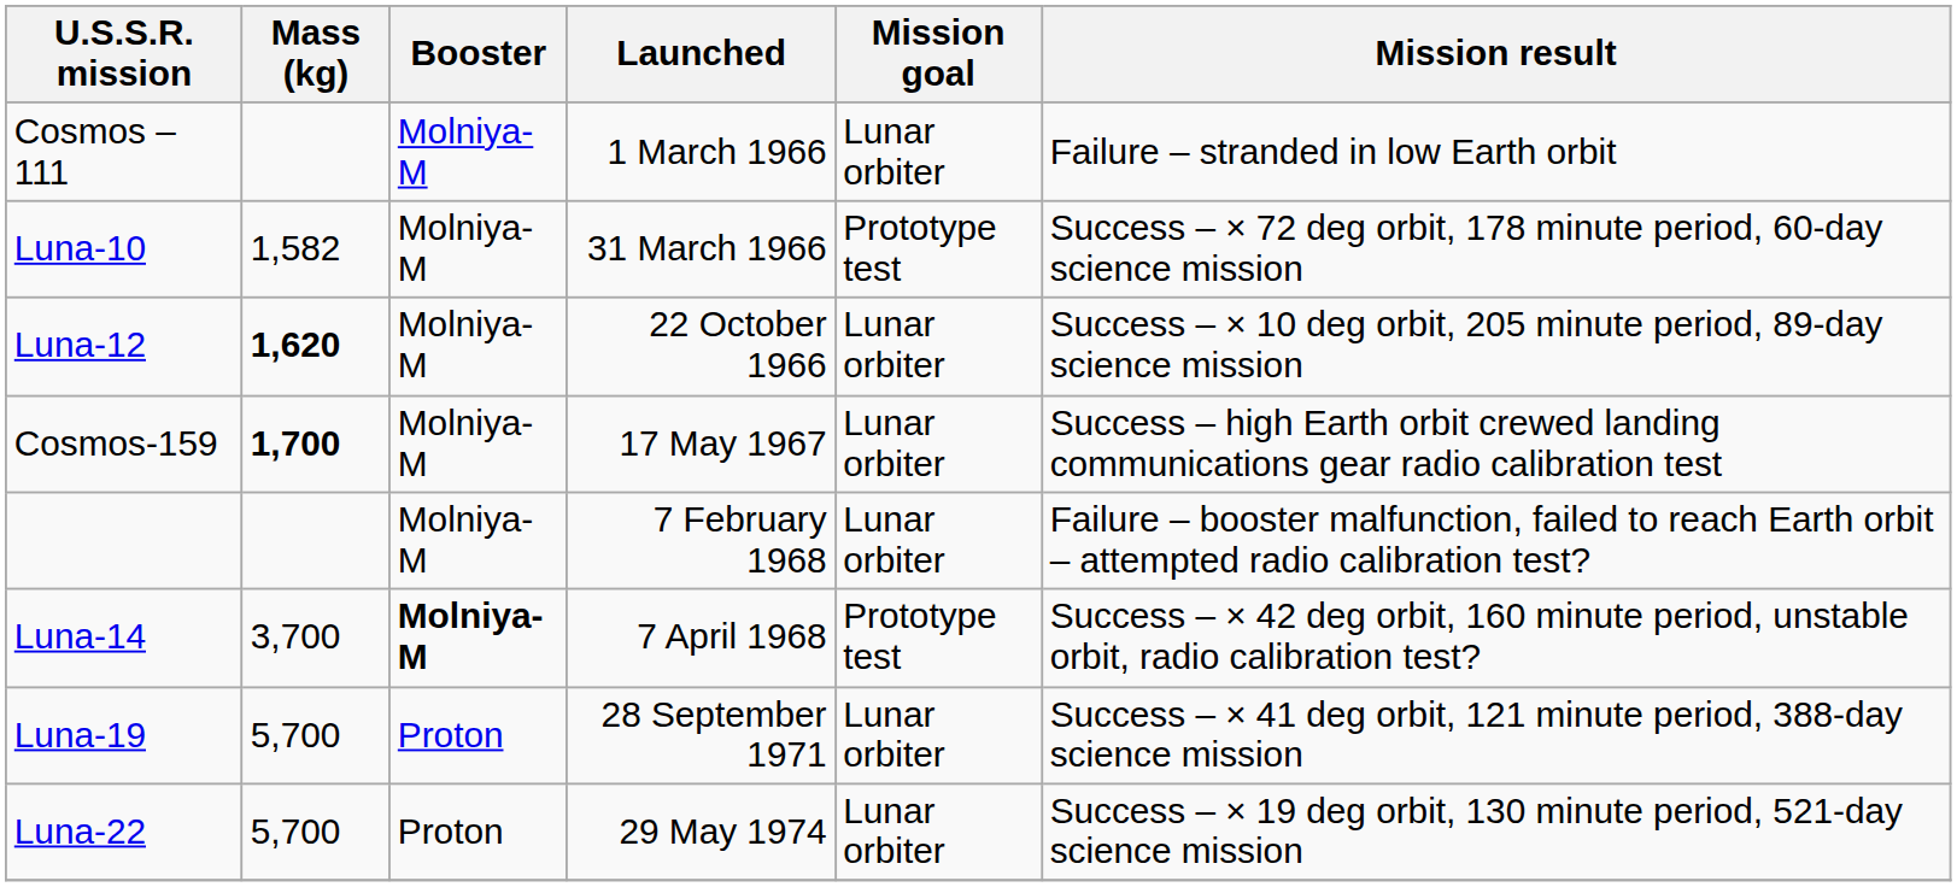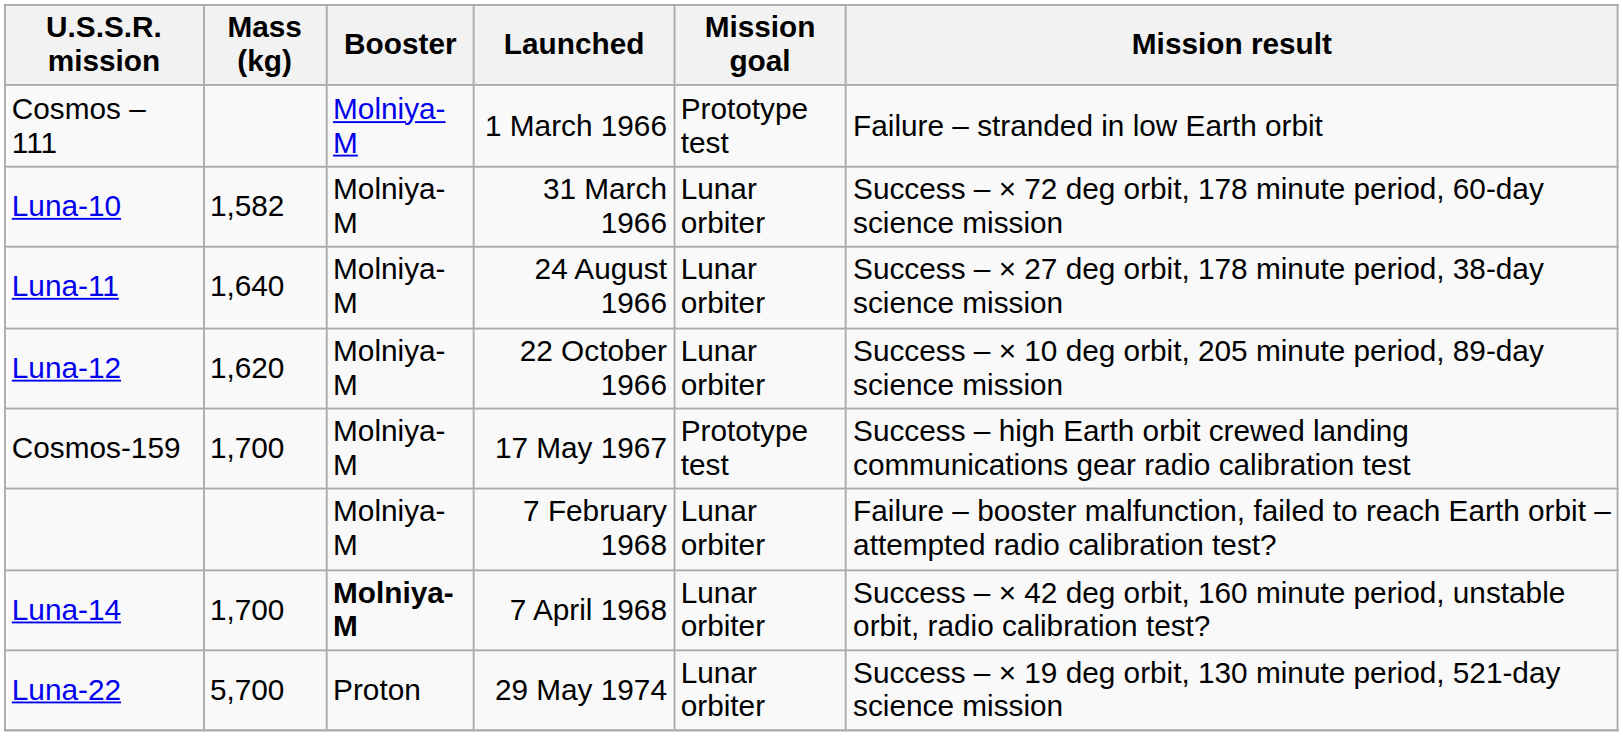Cosmos – 111 | Mission goal: Lunar orbiter -> Prototype test
Luna-10 | Mission goal: Prototype test -> Lunar orbiter
+ row: Luna-11 | 1,640 | Molniya-M | 24 August 1966 | Lunar orbiter | Success – × 27 deg orbit, 178 minute period, 38-day science mission
Luna-12 | Mass (kg): bold -> normal
Cosmos-159 | Mass (kg): bold -> normal
Cosmos-159 | Mission goal: Lunar orbiter -> Prototype test
Luna-14 | Mass (kg): 3,700 -> 1,700
Luna-14 | Mission goal: Prototype test -> Lunar orbiter
- row: Luna-19 | 5,700 | Proton | 28 September 1971 | Lunar orbiter | Success – × 41 deg orbit, 121 minute period, 388-day science mission
